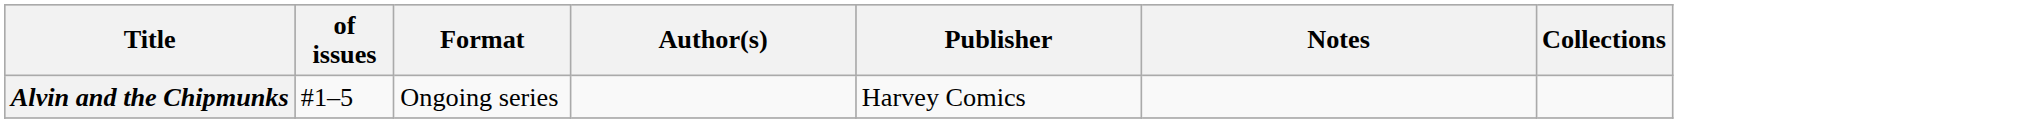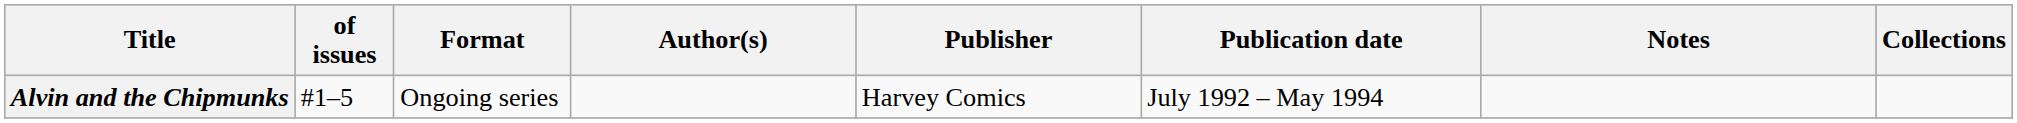+ column: Publication date | July 1992 – May 1994
